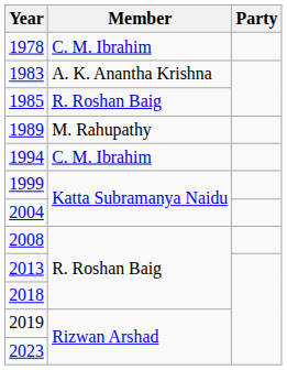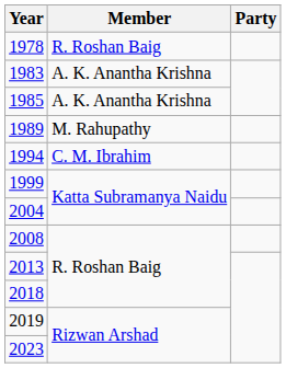1978 | Member: C. M. Ibrahim -> R. Roshan Baig
1985 | Member: R. Roshan Baig -> A. K. Anantha Krishna
